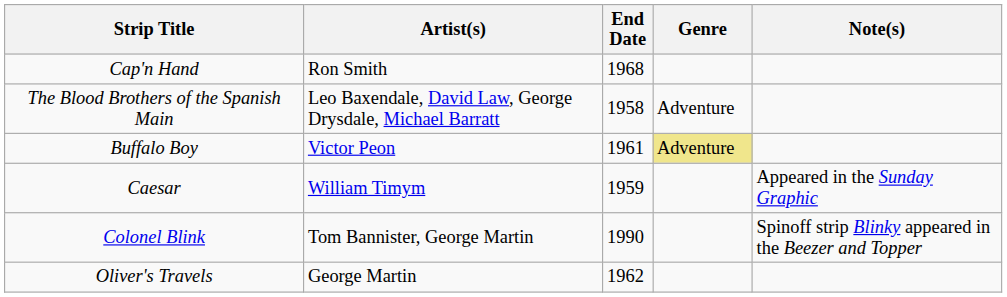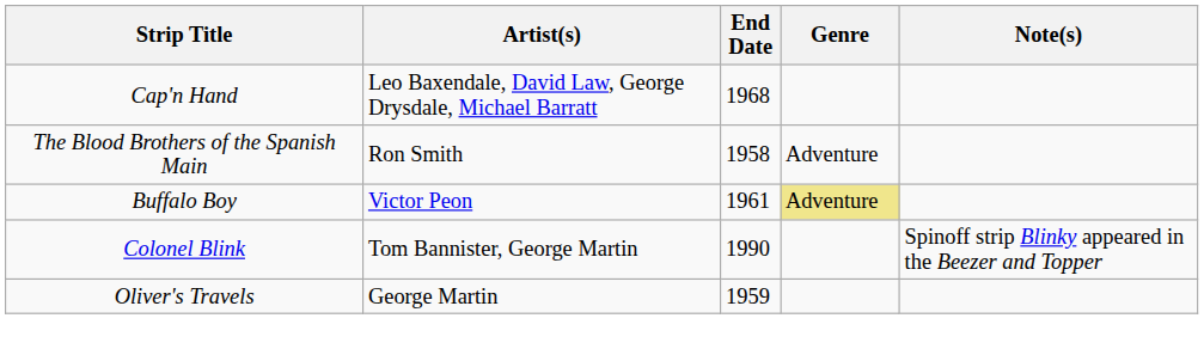Cap'n Hand | Artist(s): Ron Smith -> Leo Baxendale, David Law, George Drysdale, Michael Barratt
The Blood Brothers of the Spanish Main | Artist(s): Leo Baxendale, David Law, George Drysdale, Michael Barratt -> Ron Smith
- row: Caesar | William Timym | 1959 | Appeared in the Sunday Graphic
Oliver's Travels | End Date: 1962 -> 1959
